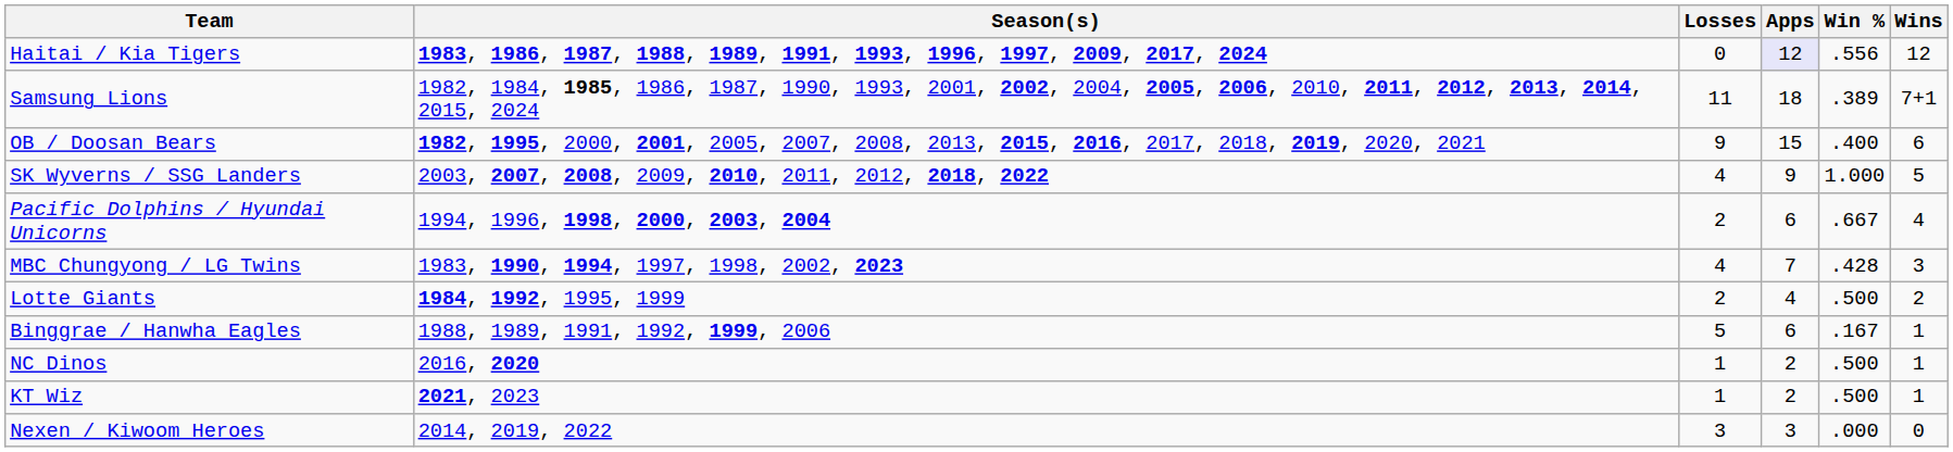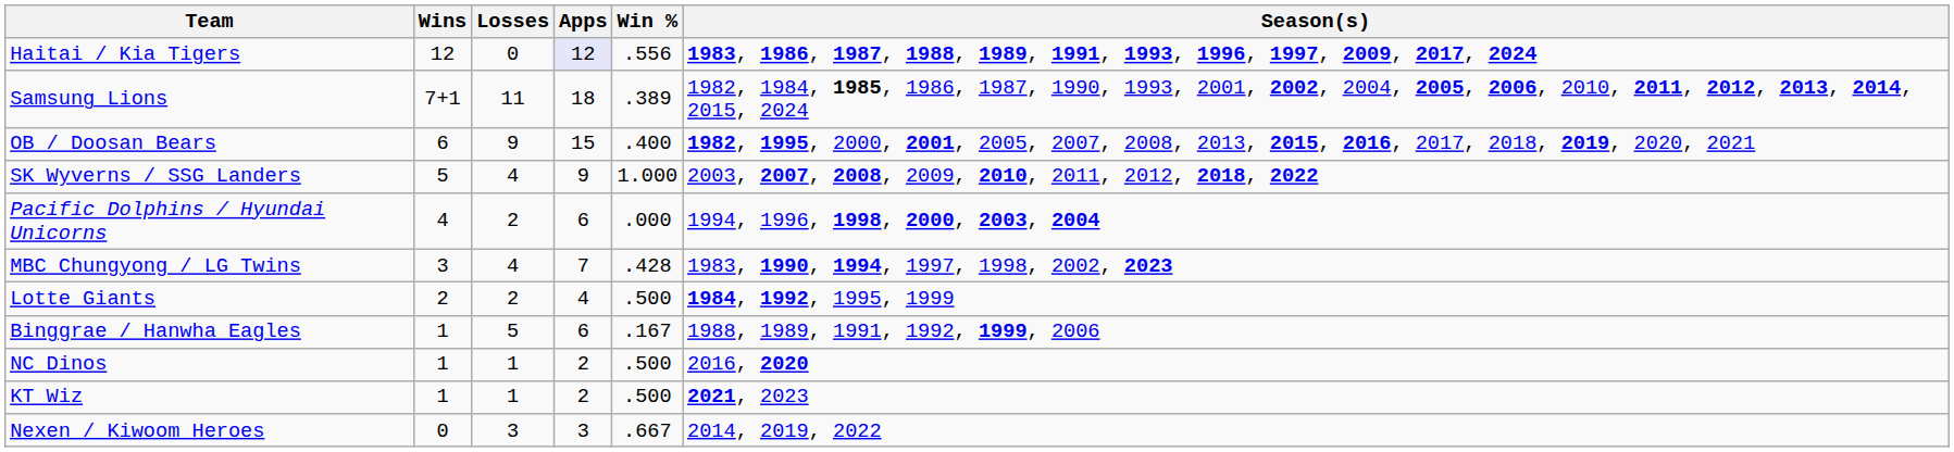columns swapped: Wins <-> Season(s)
Pacific Dolphins / Hyundai Unicorns | Win %: .667 -> .000
Nexen / Kiwoom Heroes | Win %: .000 -> .667
